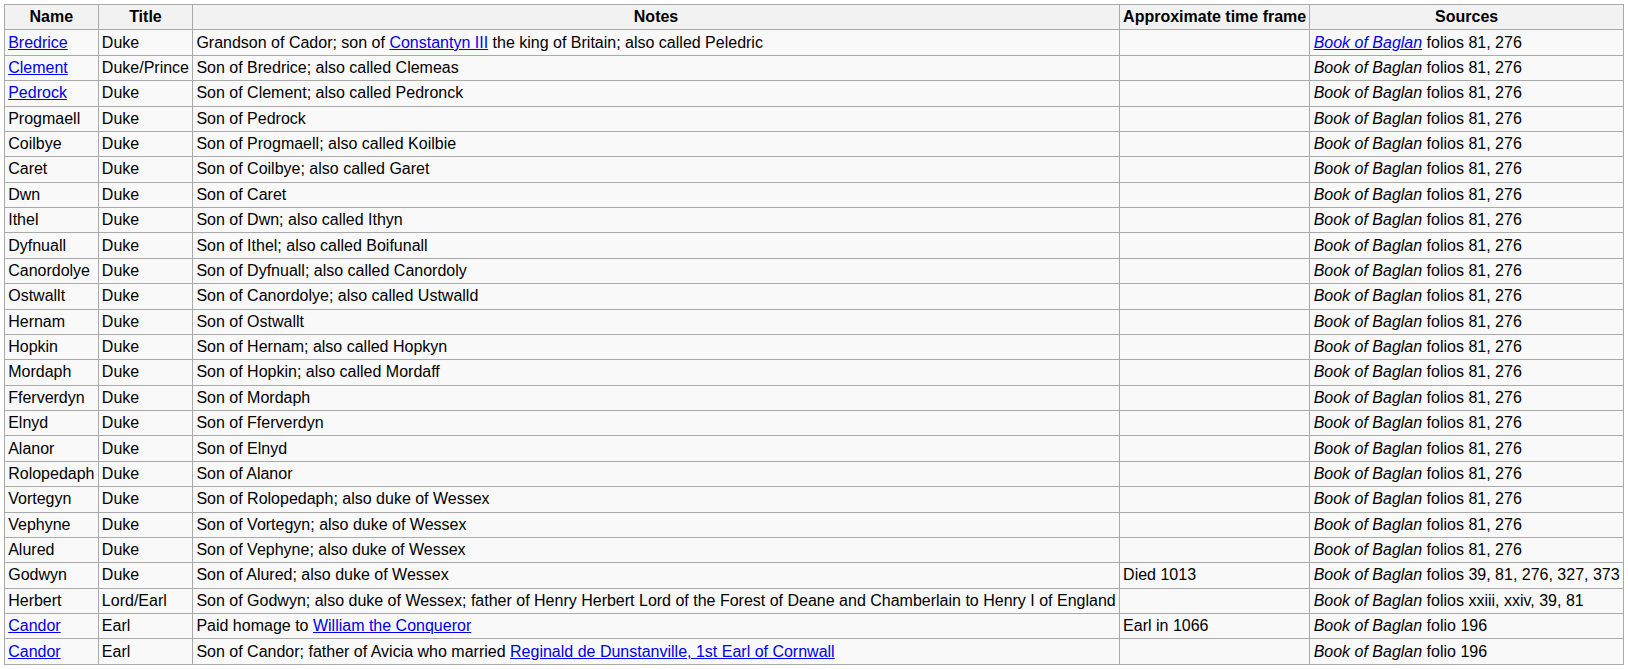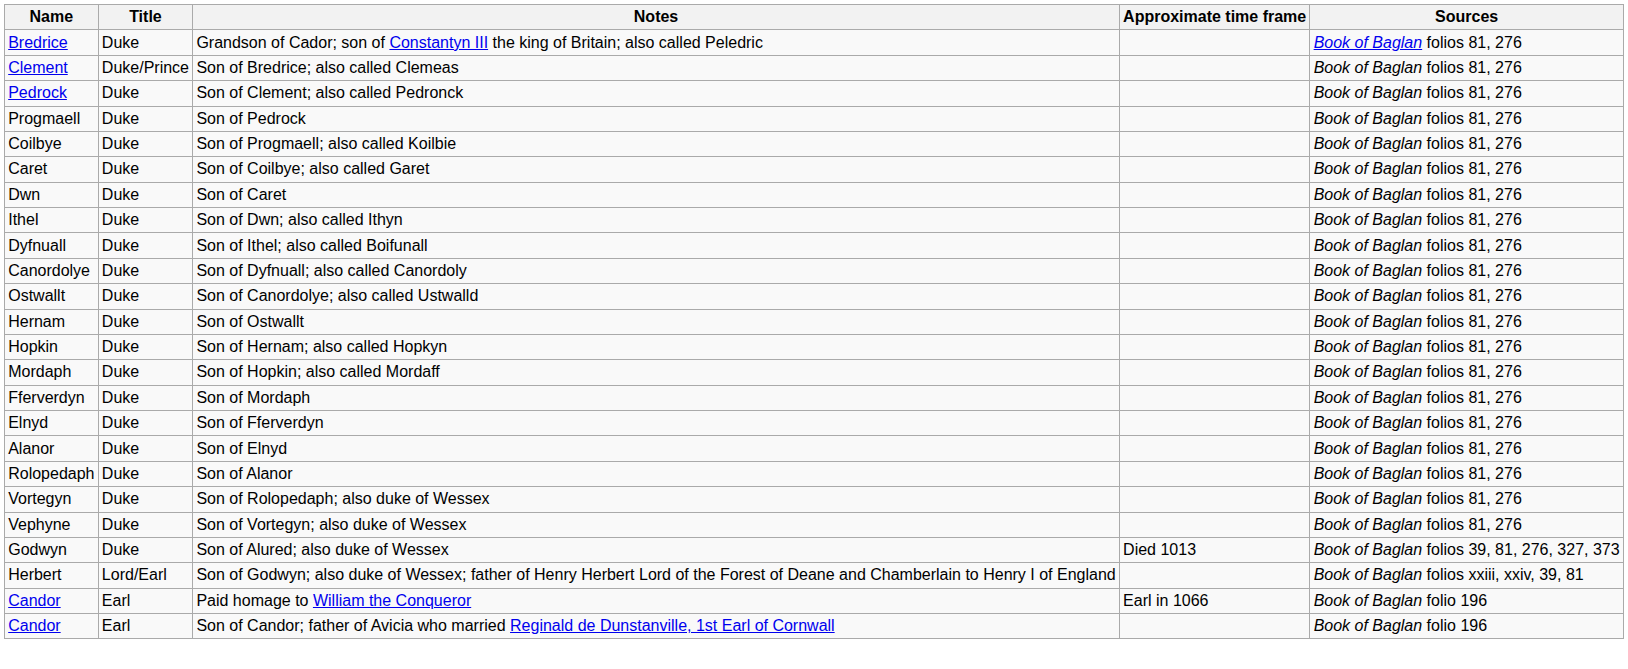- row: Alured | Duke | Son of Vephyne; also duke of Wessex | Book of Baglan folios 81, 276
